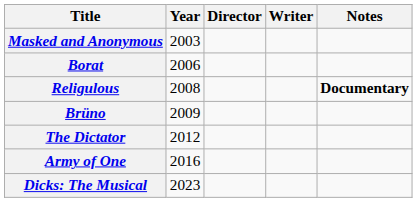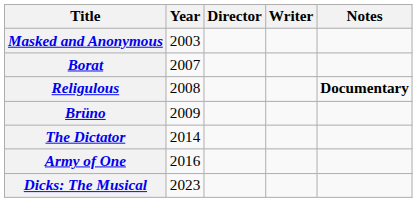Borat | Year: 2006 -> 2007
The Dictator | Year: 2012 -> 2014
